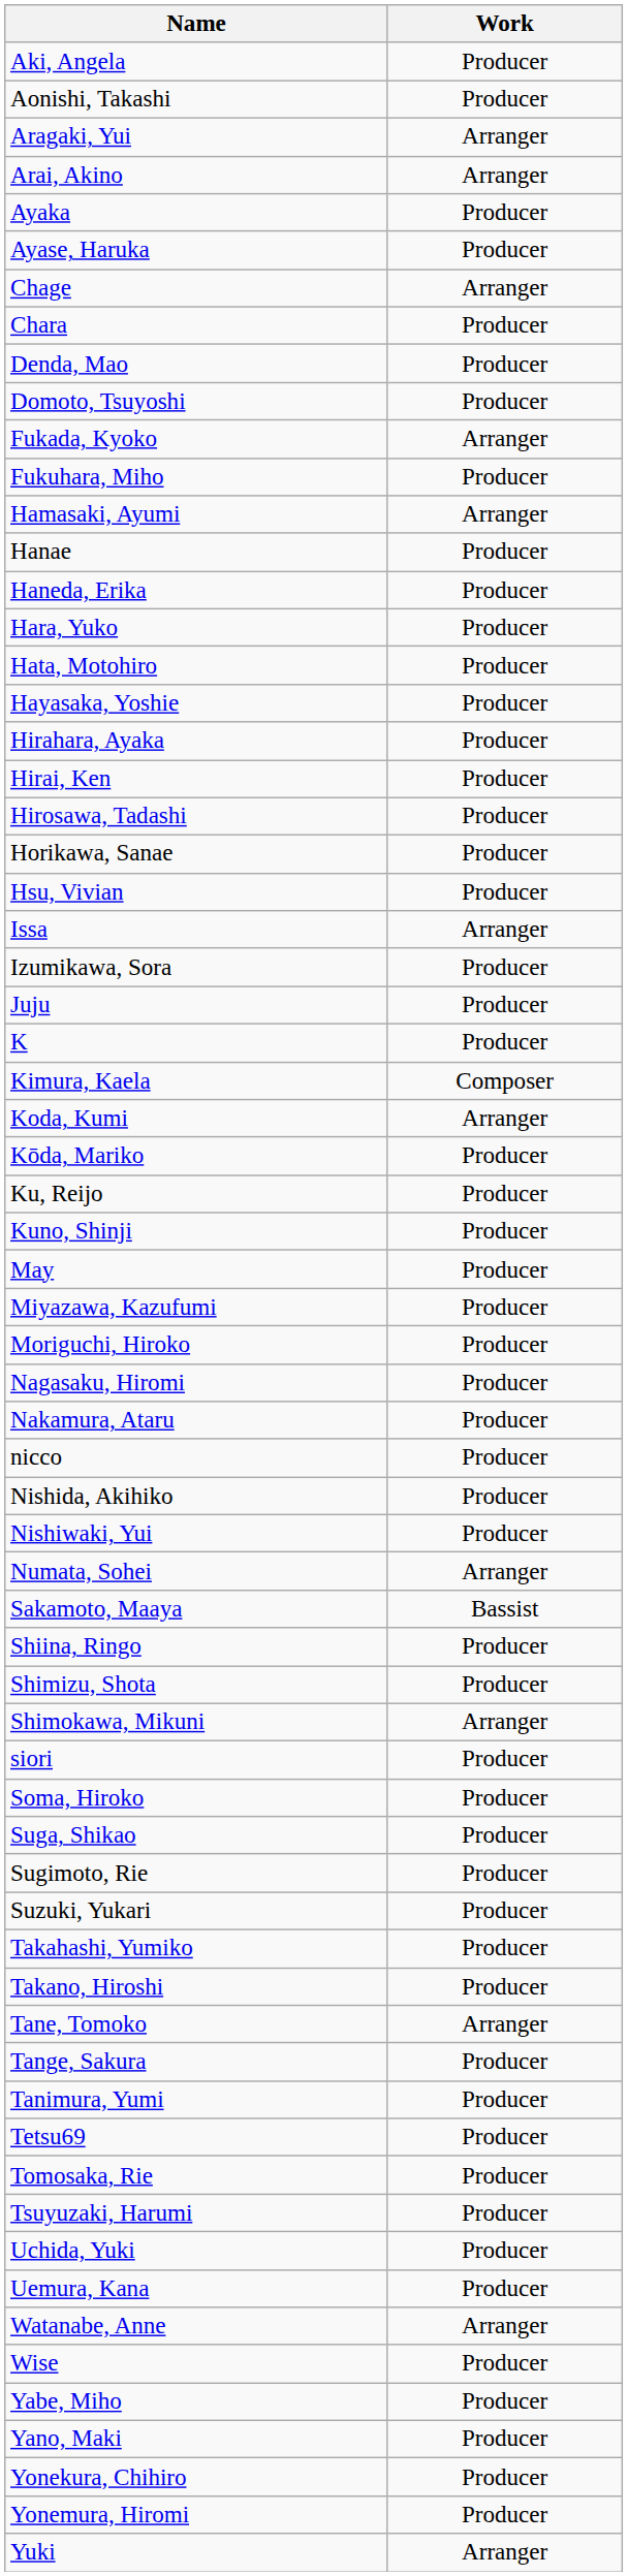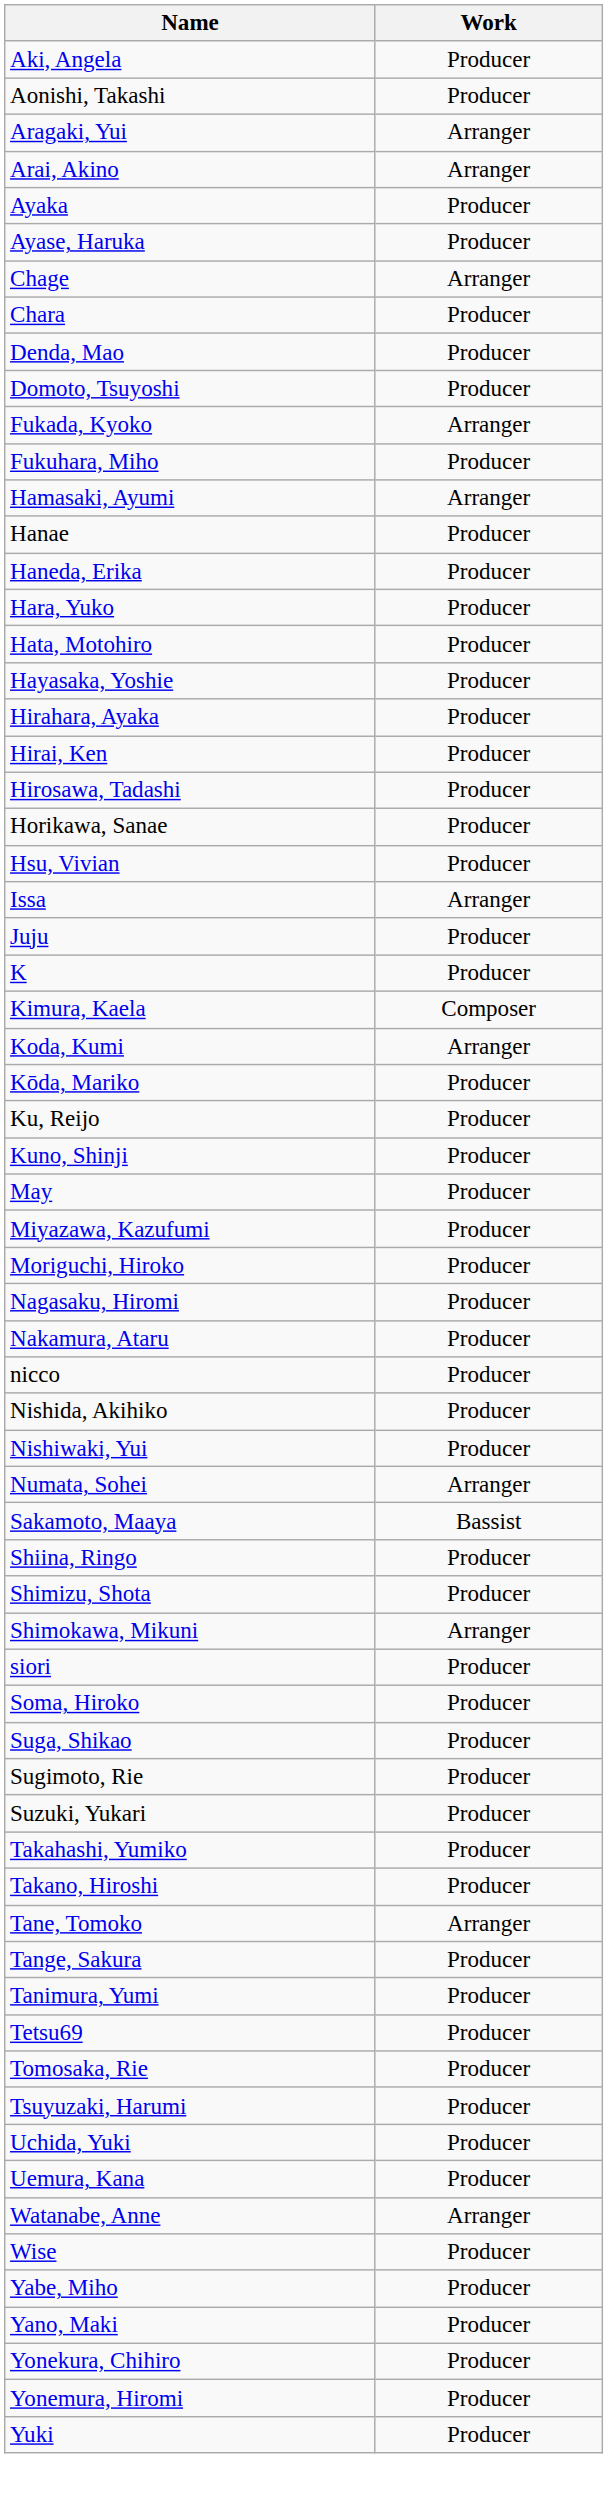- row: Izumikawa, Sora | Producer
Yuki | Work: Arranger -> Producer
